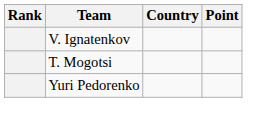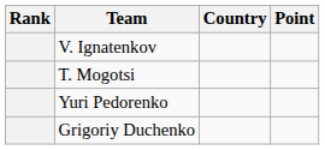+ row: Grigoriy Duchenko
